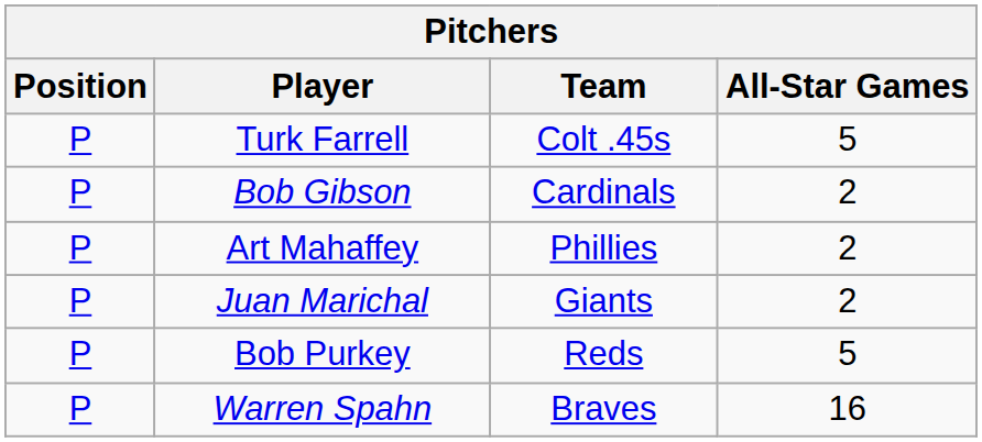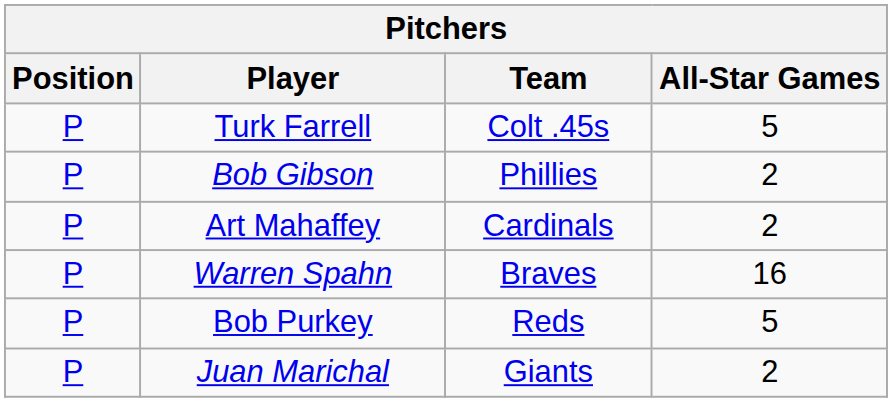Bob Gibson | Team: Cardinals -> Phillies
Art Mahaffey | Team: Phillies -> Cardinals
rows swapped: Juan Marichal <-> Warren Spahn
